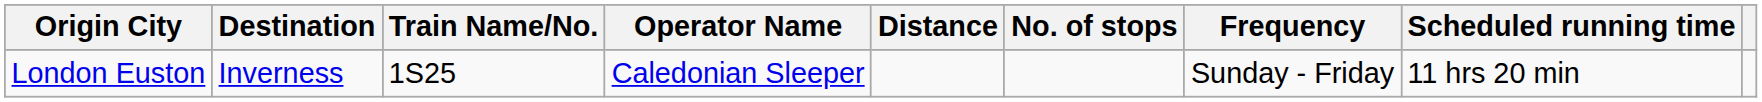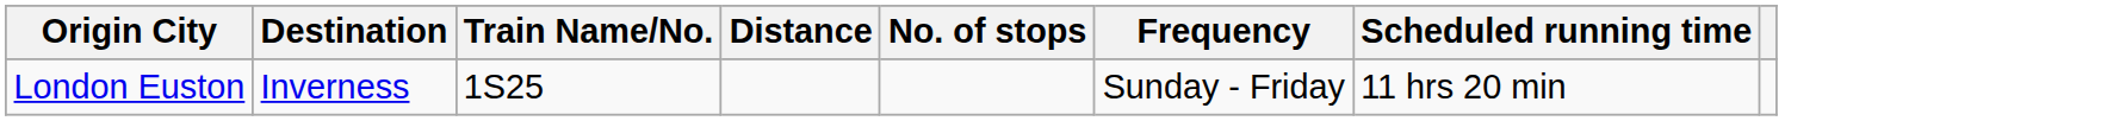- column: Operator Name | Caledonian Sleeper
